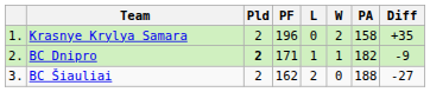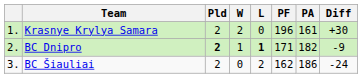columns swapped: W <-> PF
Krasnye Krylya Samara | PA: 158 -> 161
Krasnye Krylya Samara | Diff: +35 -> +30
BC Dnipro | L: normal -> bold
BC Šiauliai | PA: 188 -> 186
BC Šiauliai | Diff: -27 -> -24
